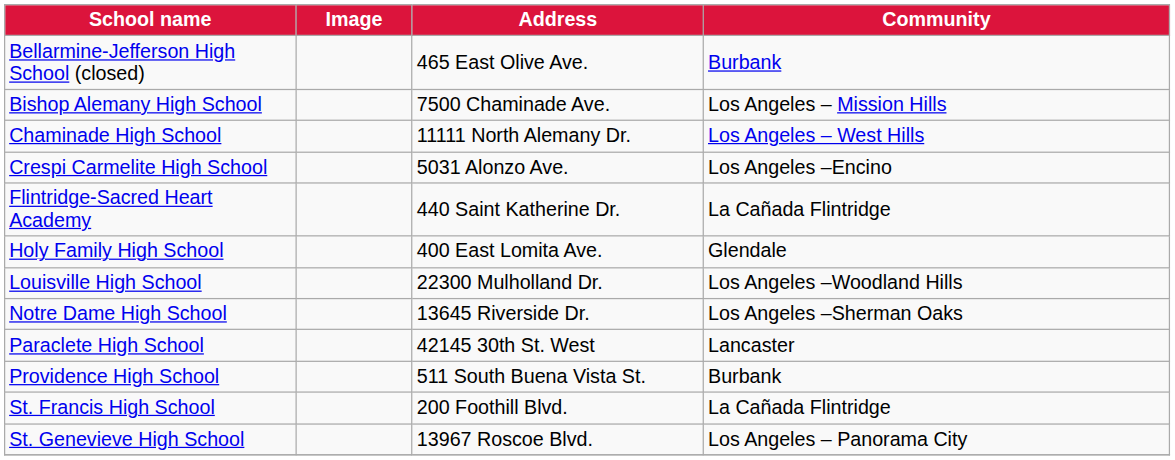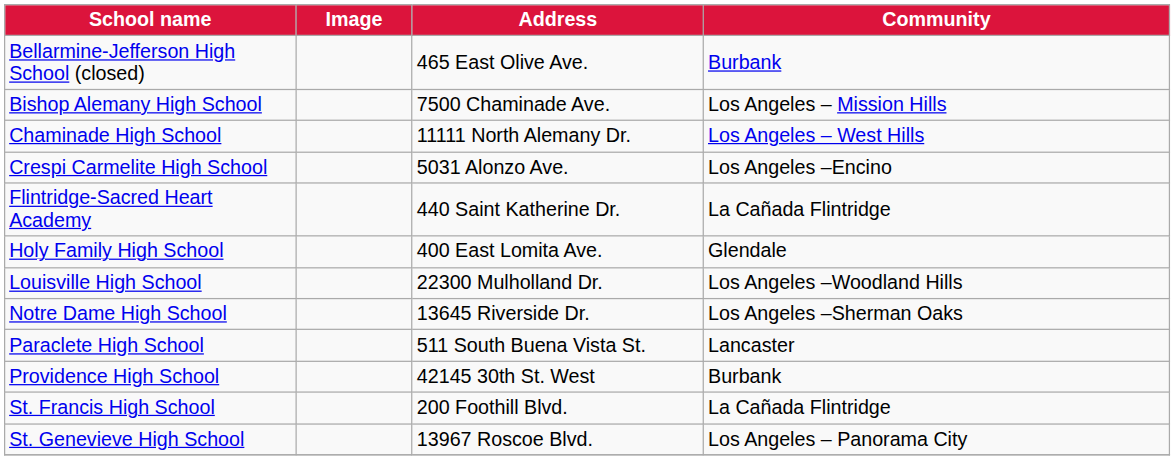Paraclete High School | Address: 42145 30th St. West -> 511 South Buena Vista St.
Providence High School | Address: 511 South Buena Vista St. -> 42145 30th St. West
